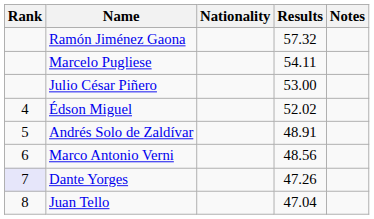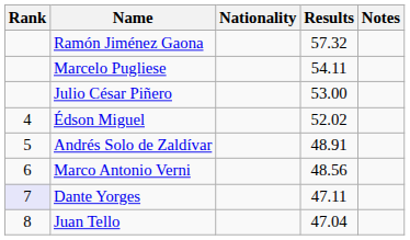Dante Yorges | Results: 47.26 -> 47.11
